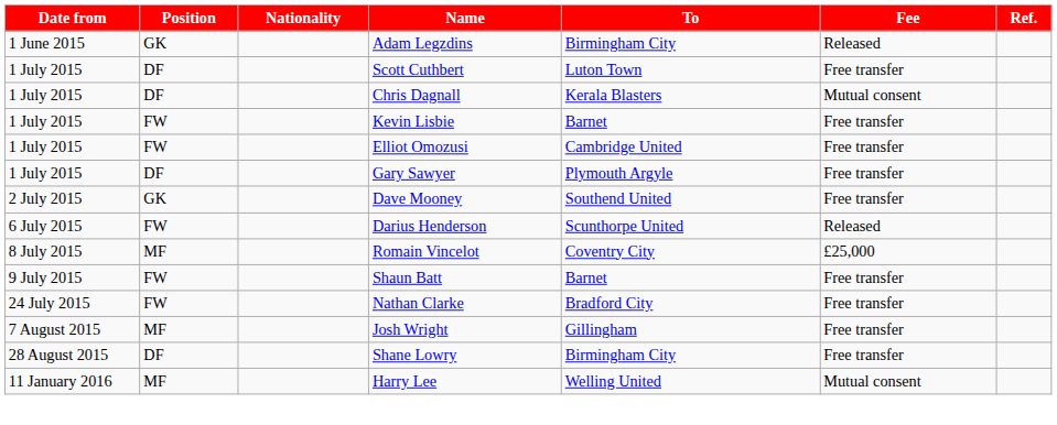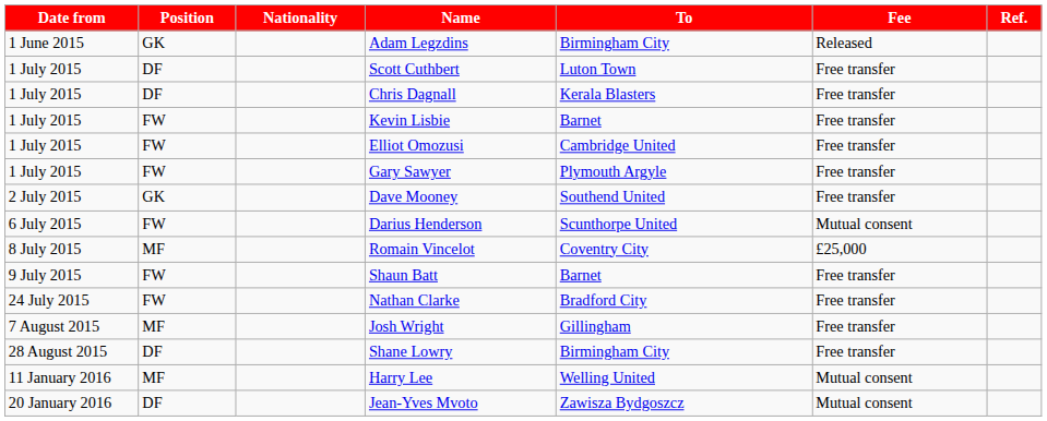Chris Dagnall | Fee: Mutual consent -> Free transfer
Gary Sawyer | Position: DF -> FW
Darius Henderson | Fee: Released -> Mutual consent
+ row: 20 January 2016 | DF | Jean-Yves Mvoto | Zawisza Bydgoszcz | Mutual consent
